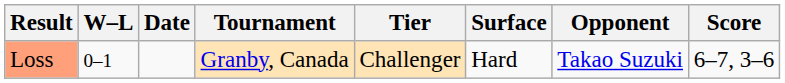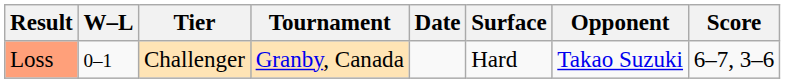columns swapped: Date <-> Tier
